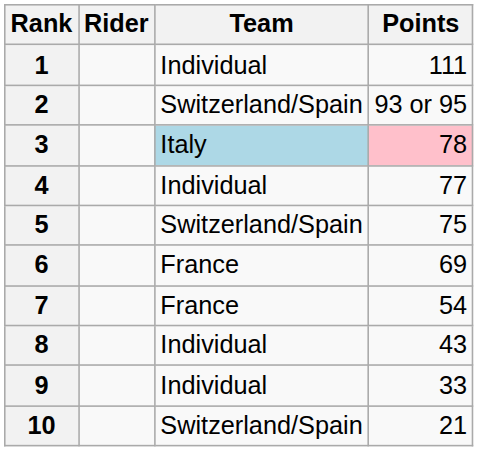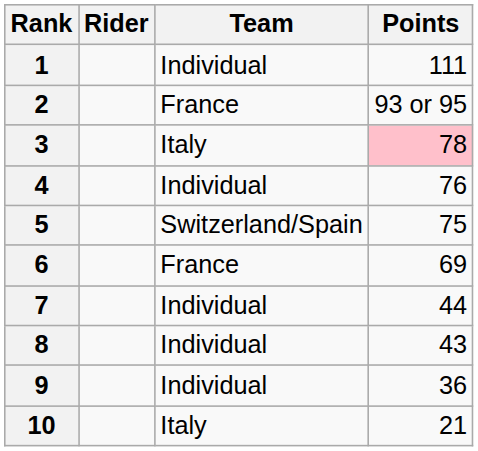2 | Team: Switzerland/Spain -> France
3 | Team: lightblue background -> no background
4 | Points: 77 -> 76
7 | Team: France -> Individual
7 | Points: 54 -> 44
9 | Points: 33 -> 36
10 | Team: Switzerland/Spain -> Italy
